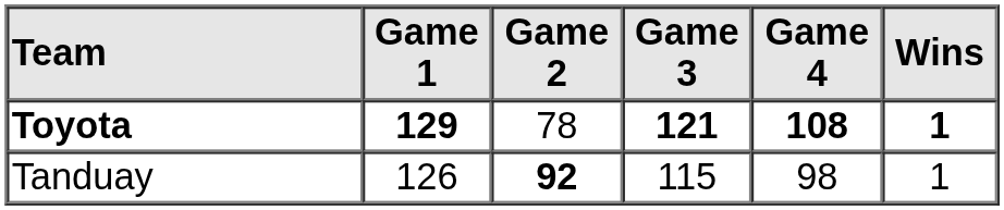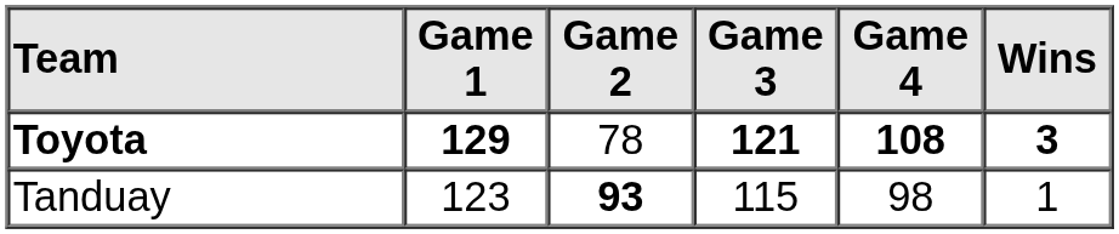Toyota | Wins: 1 -> 3
Tanduay | Game 1: 126 -> 123
Tanduay | Game 2: 92 -> 93
